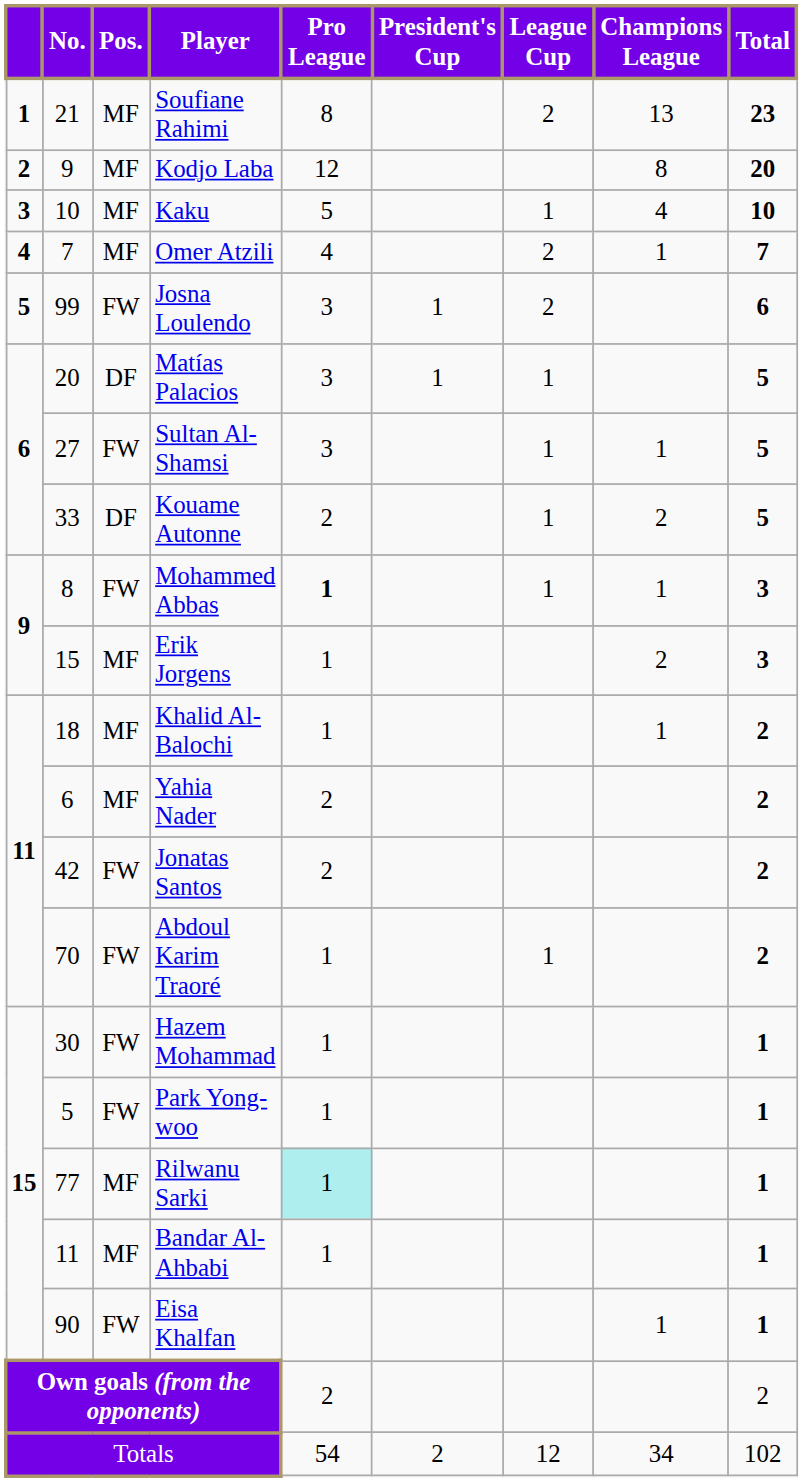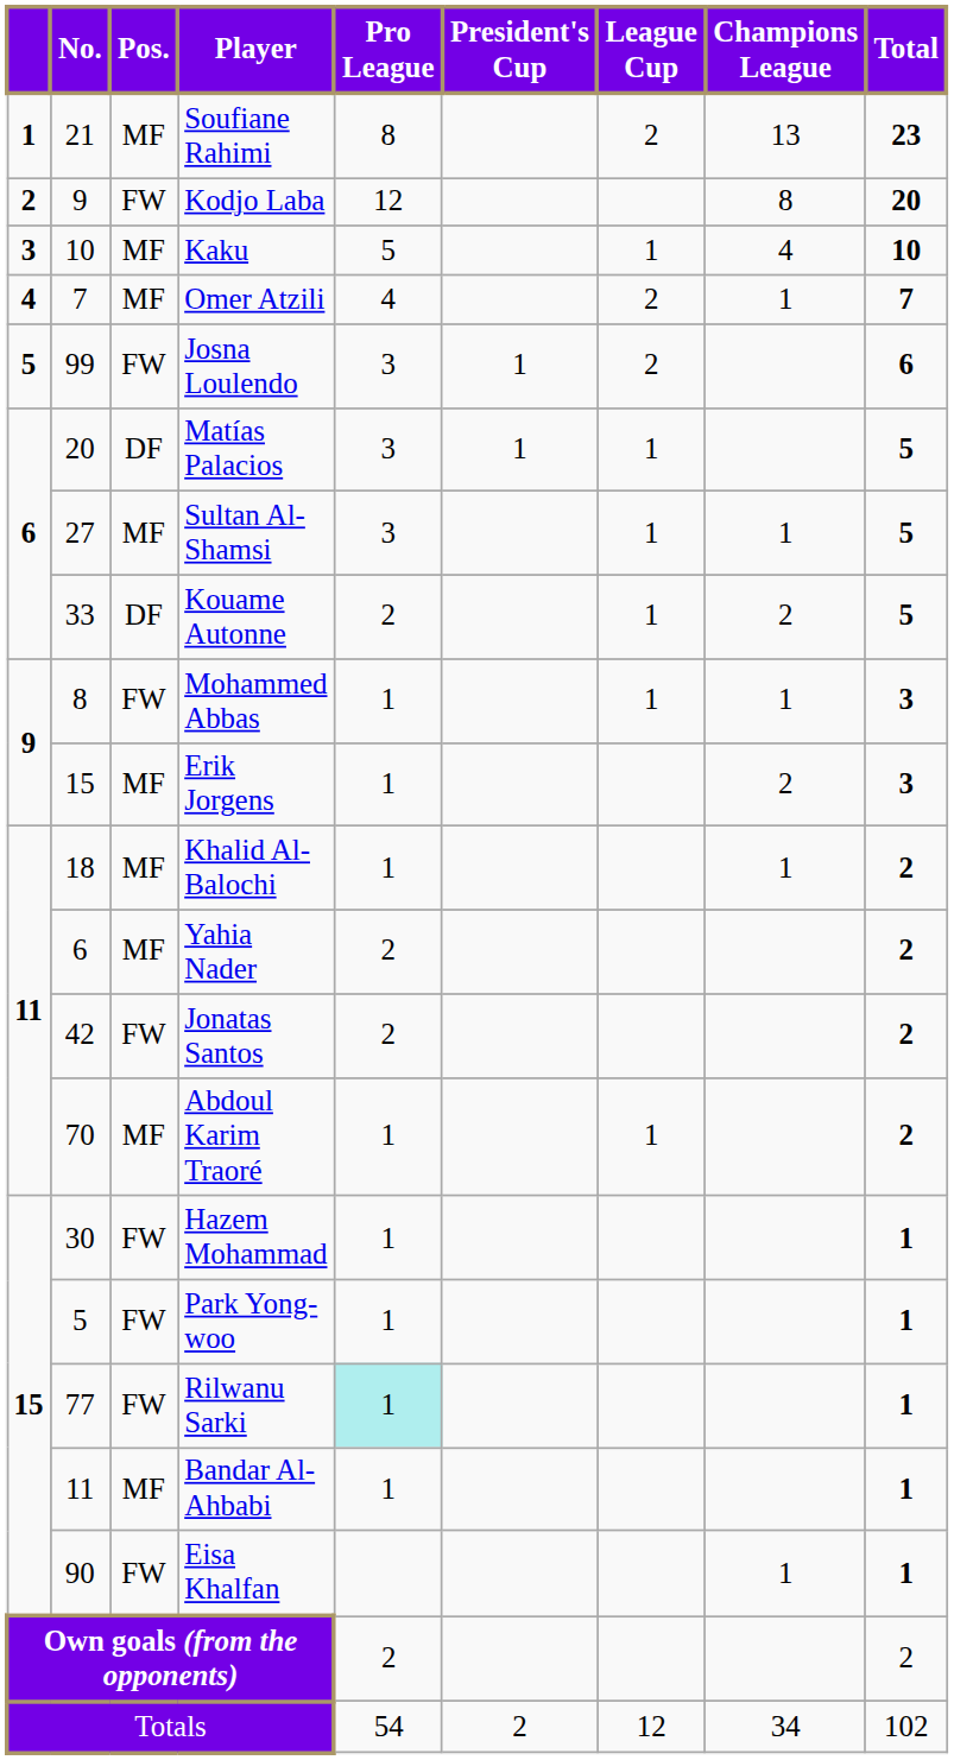Kodjo Laba | Pos.: MF -> FW
Sultan Al-Shamsi | Pos.: FW -> MF
Mohammed Abbas | Pro League: bold -> normal
Abdoul Karim Traoré | Pos.: FW -> MF
Rilwanu Sarki | Pos.: MF -> FW
